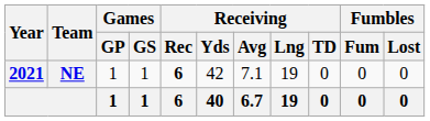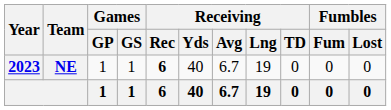NE | Year: 2021 -> 2023
NE | Receiving / Yds: 42 -> 40
NE | Receiving / Avg: 7.1 -> 6.7
